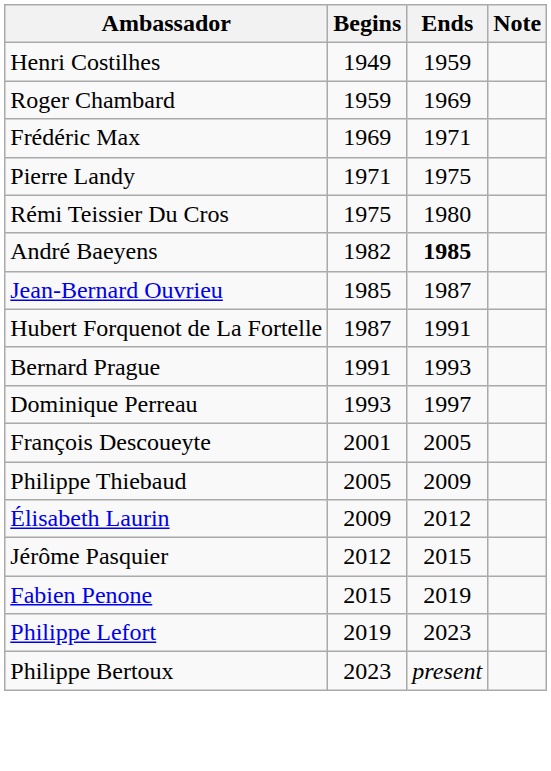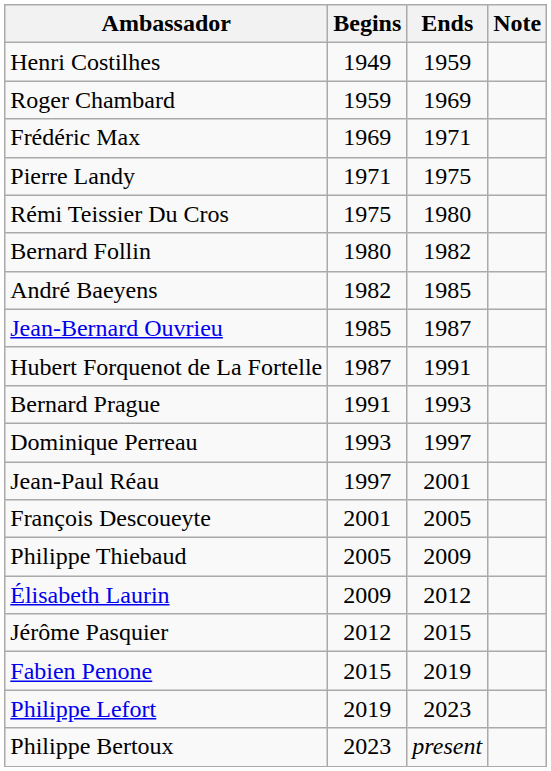+ row: Bernard Follin | 1980 | 1982
André Baeyens | Ends: bold -> normal
+ row: Jean-Paul Réau | 1997 | 2001
